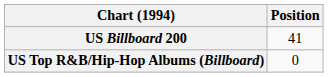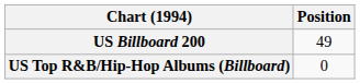US Billboard 200 | Position: 41 -> 49
